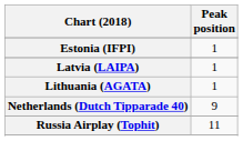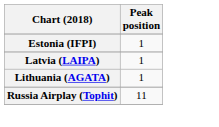- row: Netherlands (Dutch Tipparade 40) | 9
